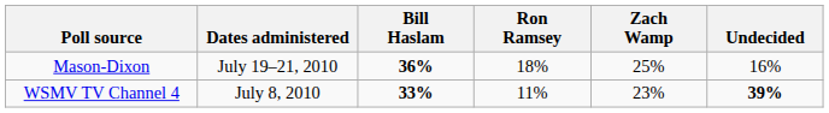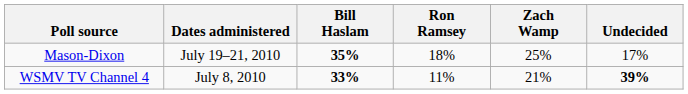Mason-Dixon | Bill Haslam: 36% -> 35%
Mason-Dixon | Undecided: 16% -> 17%
WSMV TV Channel 4 | Zach Wamp: 23% -> 21%
